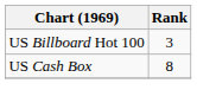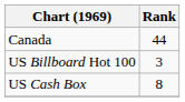+ row: Canada | 44
